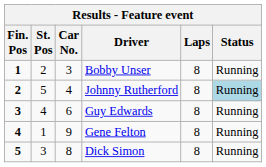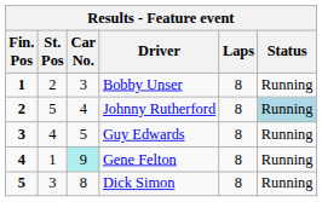Guy Edwards | Car No.: 6 -> 5
Gene Felton | Car No.: no background -> paleturquoise background
